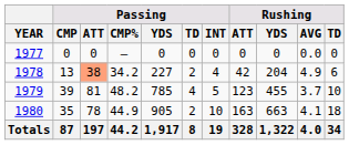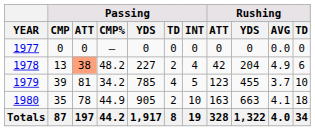1978 | Passing / CMP%: 34.2 -> 48.2
1979 | Passing / CMP%: 48.2 -> 34.2
